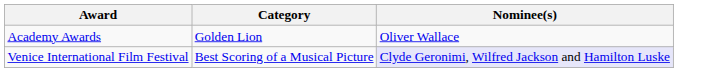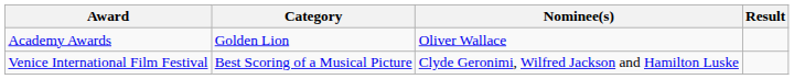+ column: Result
Venice International Film Festival | Nominee(s): lavender background -> no background
